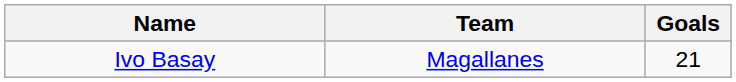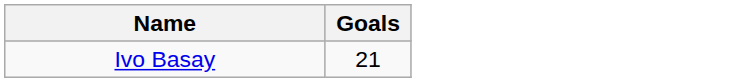- column: Team | Magallanes
